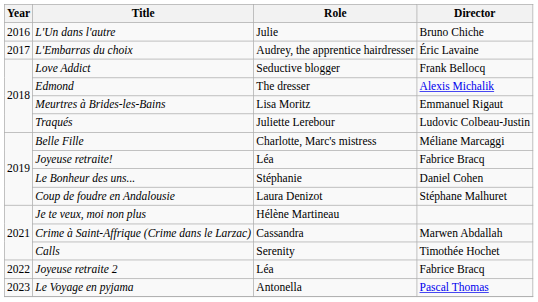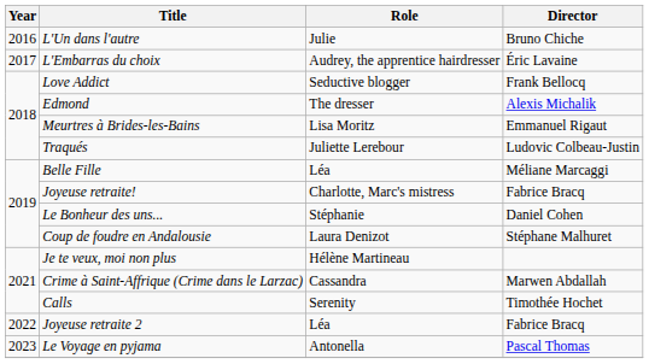Belle Fille | Role: Charlotte, Marc's mistress -> Léa
Joyeuse retraite! | Role: Léa -> Charlotte, Marc's mistress
